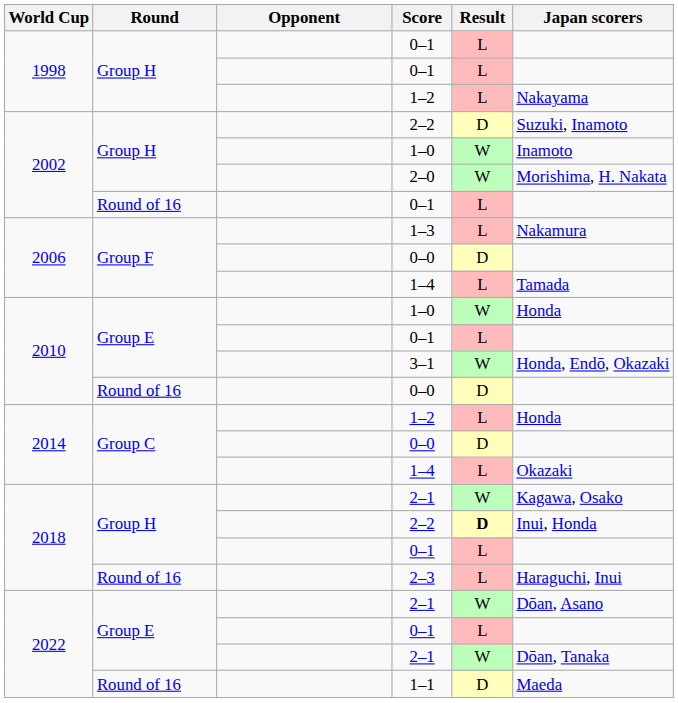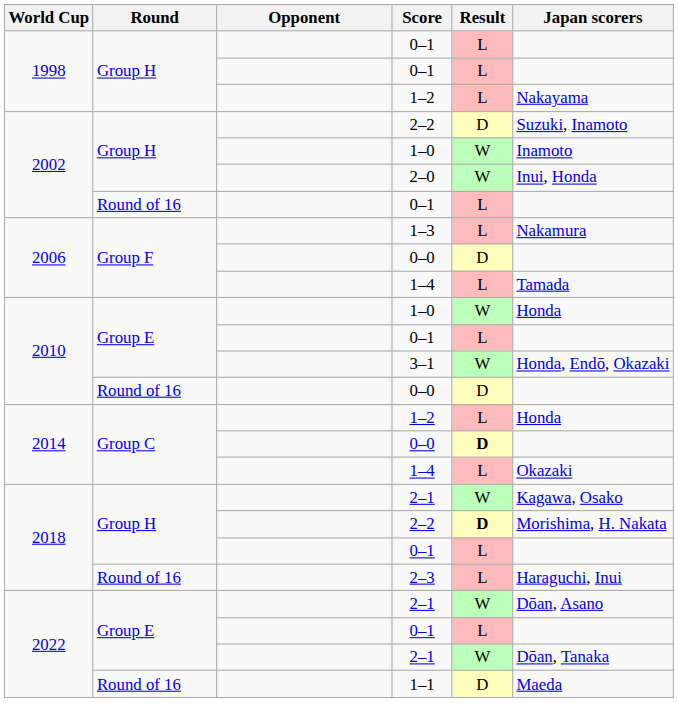2–0 | Japan scorers: Morishima, H. Nakata -> Inui, Honda
2014 / 0–0 | Result: normal -> bold
2018 / 2–2 | Japan scorers: Inui, Honda -> Morishima, H. Nakata
